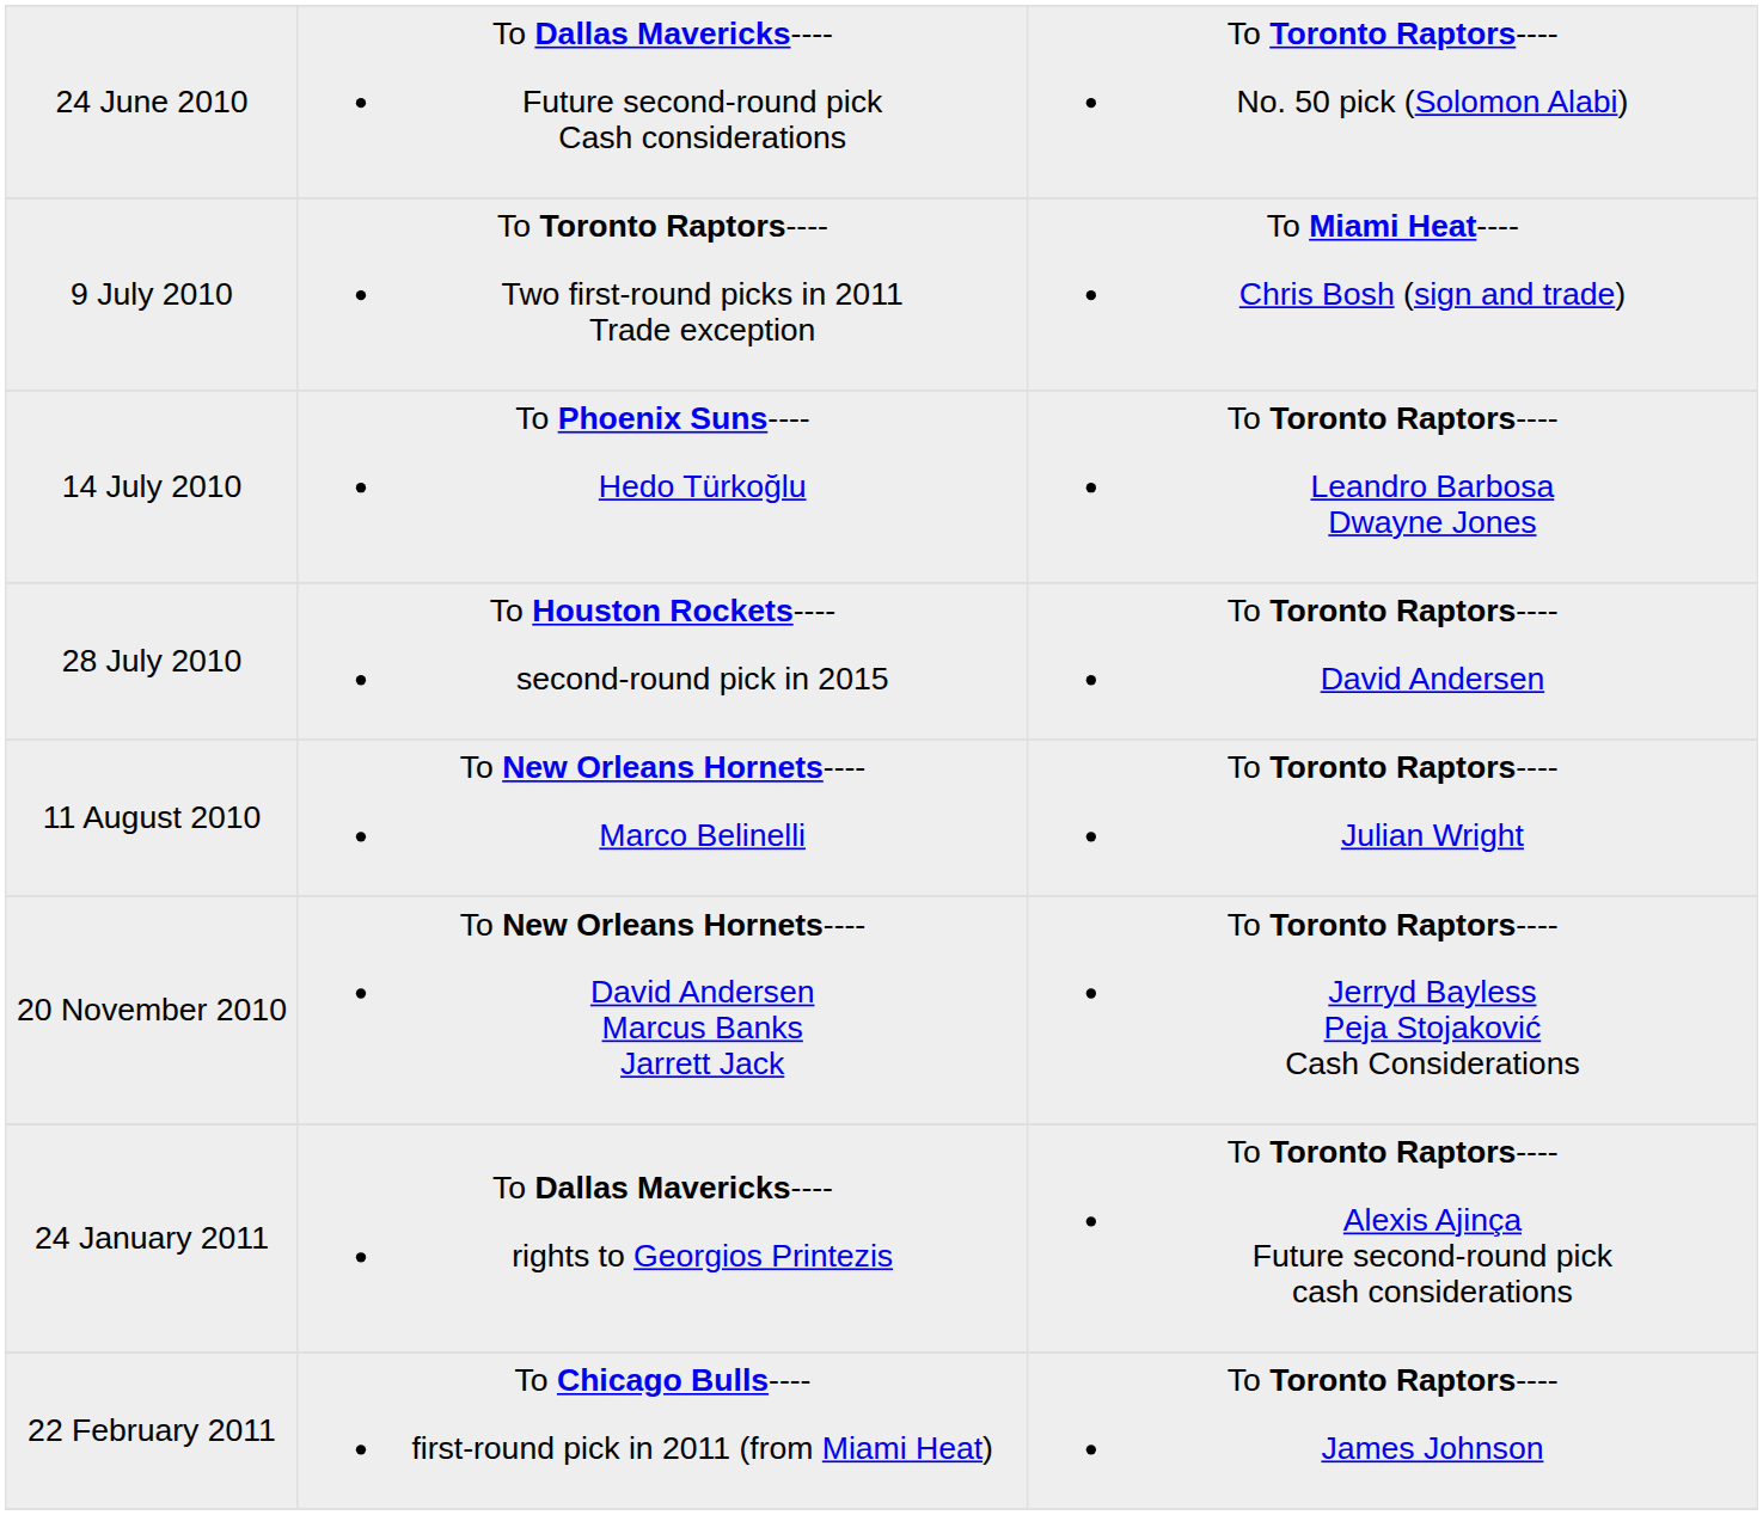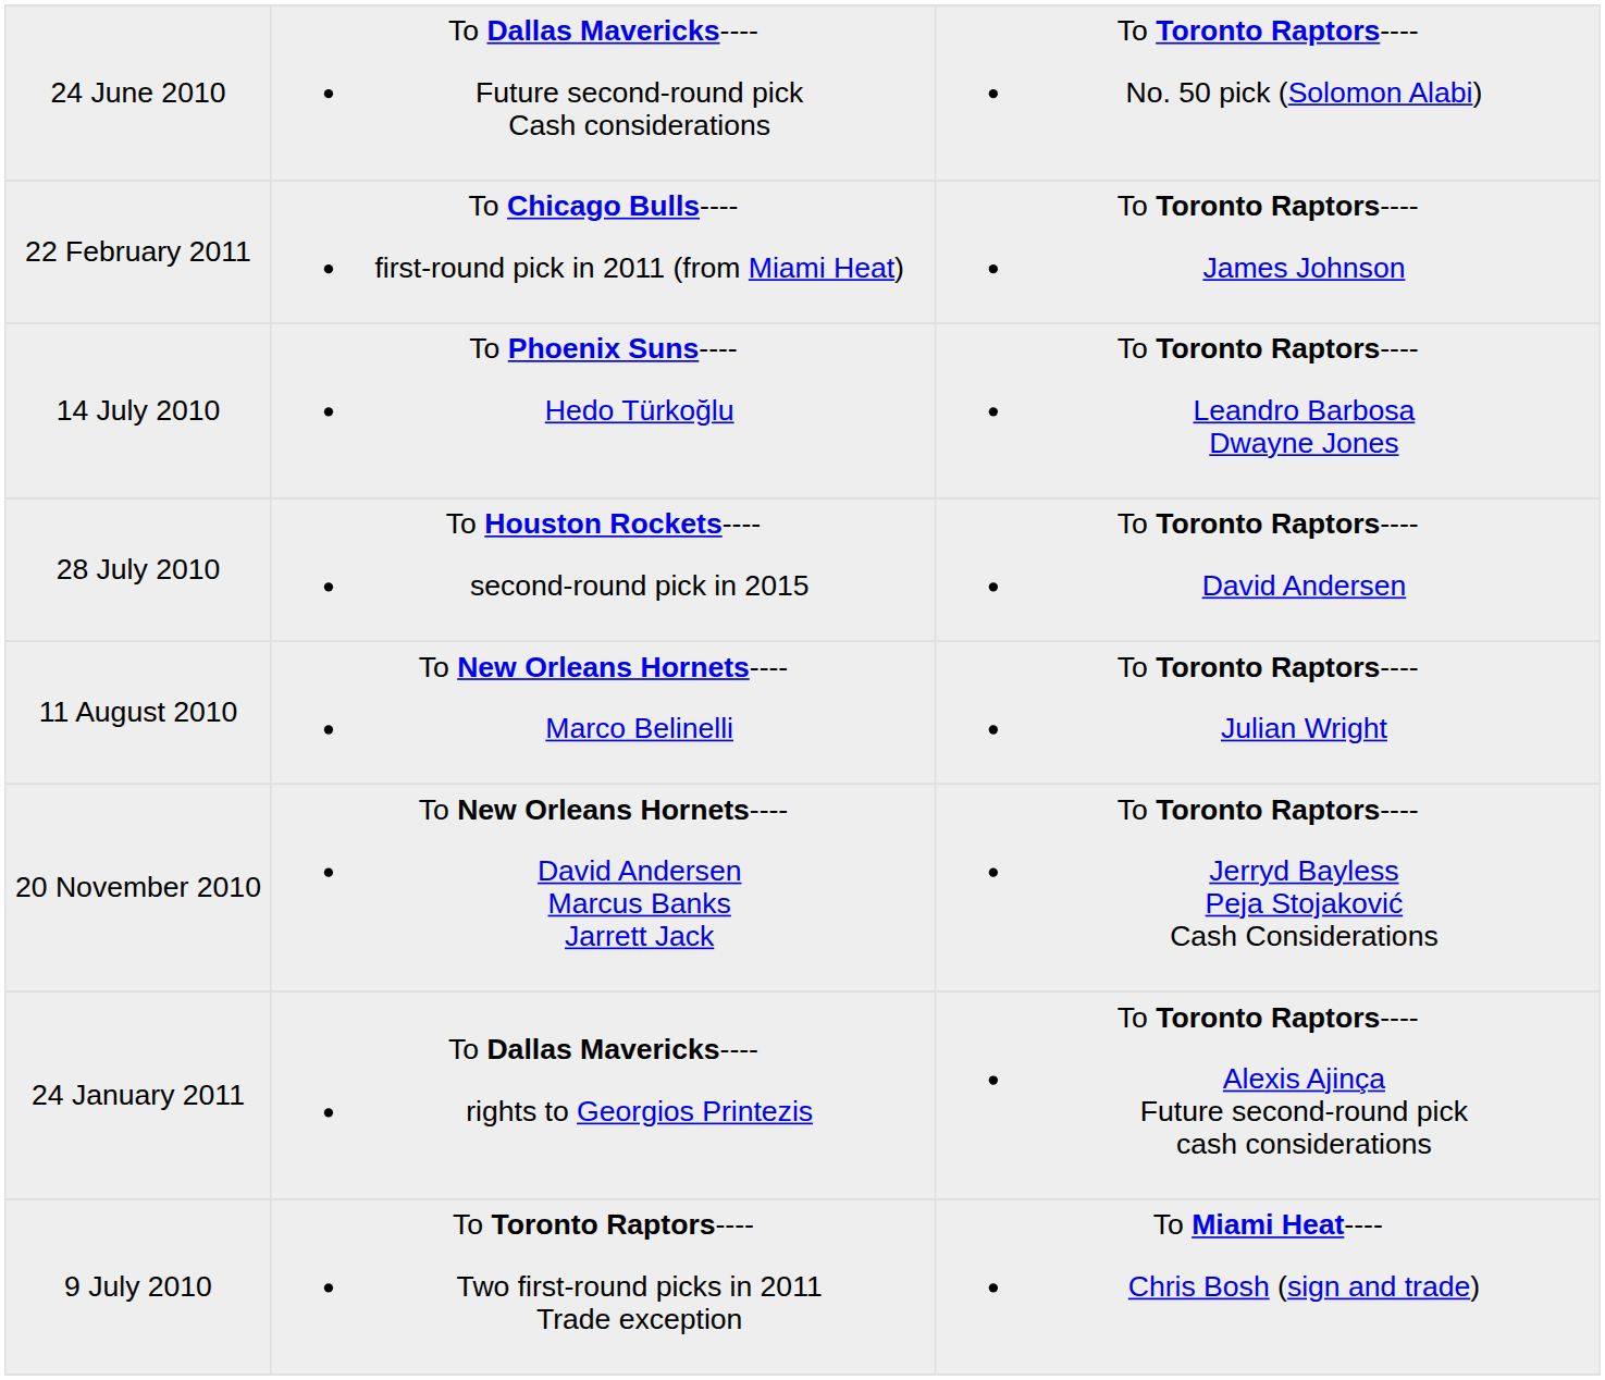rows swapped: 9 July 2010 <-> 22 February 2011
